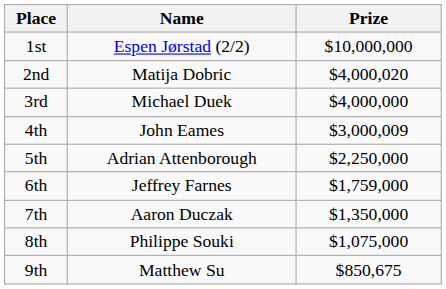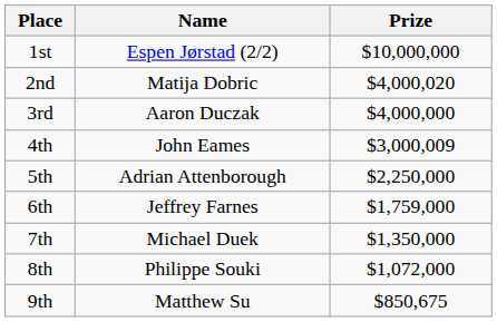3rd | Name: Michael Duek -> Aaron Duczak
7th | Name: Aaron Duczak -> Michael Duek
8th | Prize: $1,075,000 -> $1,072,000
